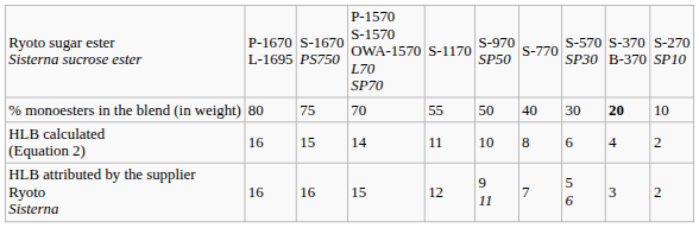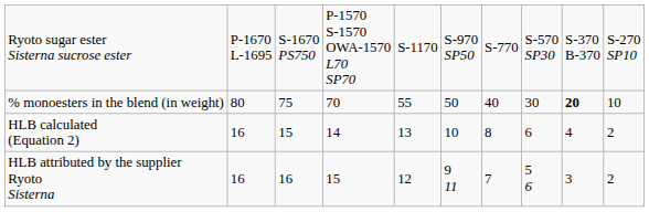HLB calculated (Equation 2) | column 5: 11 -> 13
